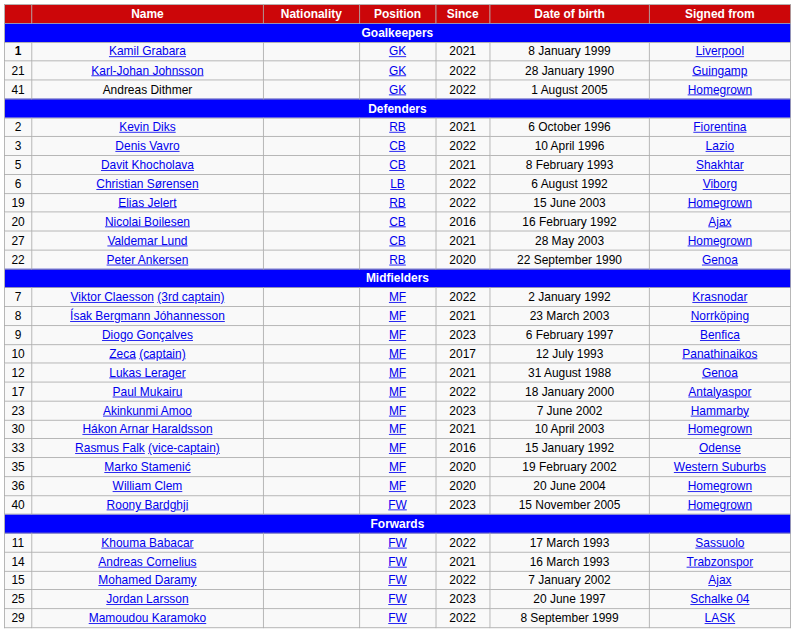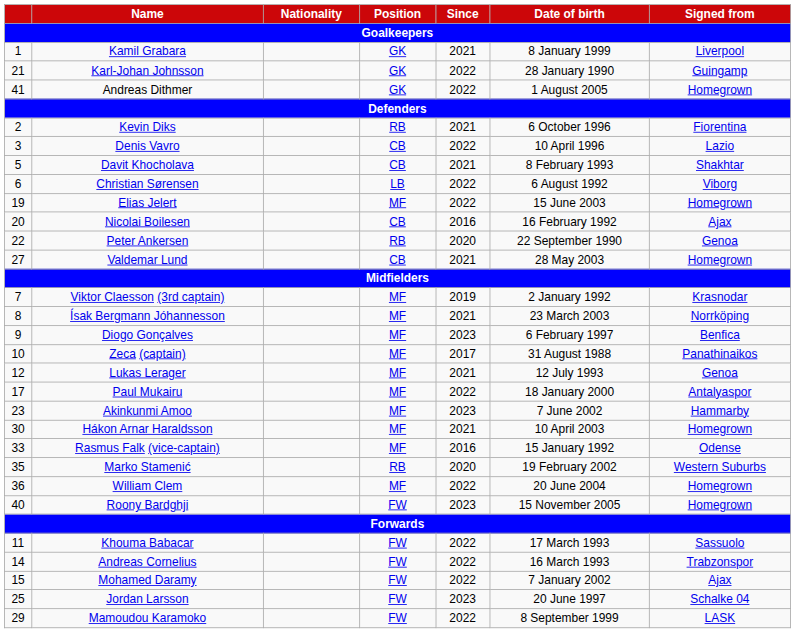Kamil Grabara | column 1: bold -> normal
Elias Jelert | Position: RB -> MF
rows swapped: Peter Ankersen <-> Valdemar Lund
Viktor Claesson (3rd captain) | Since: 2022 -> 2019
Zeca (captain) | Date of birth: 12 July 1993 -> 31 August 1988
Lukas Lerager | Date of birth: 31 August 1988 -> 12 July 1993
Marko Stamenić | Position: MF -> RB
William Clem | Since: 2020 -> 2022
Andreas Cornelius | Since: 2021 -> 2022
